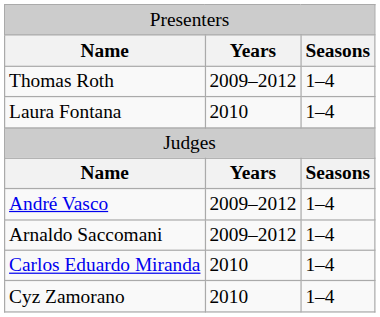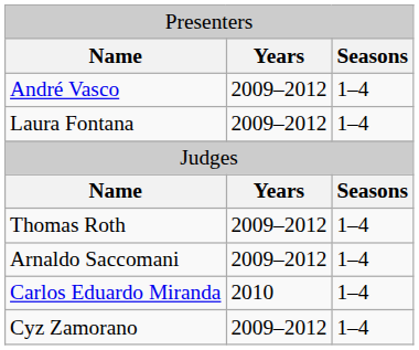rows swapped: André Vasco <-> Thomas Roth
Laura Fontana | column 2: 2010 -> 2009–2012
Cyz Zamorano | column 2: 2010 -> 2009–2012
